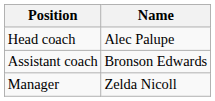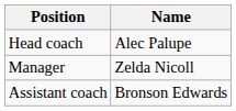rows swapped: Assistant coach <-> Manager
